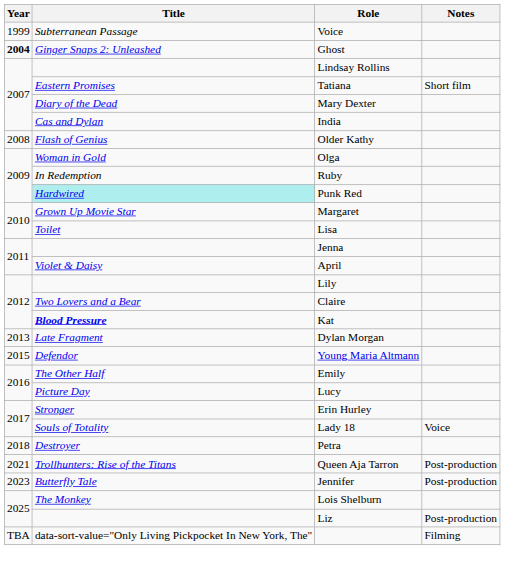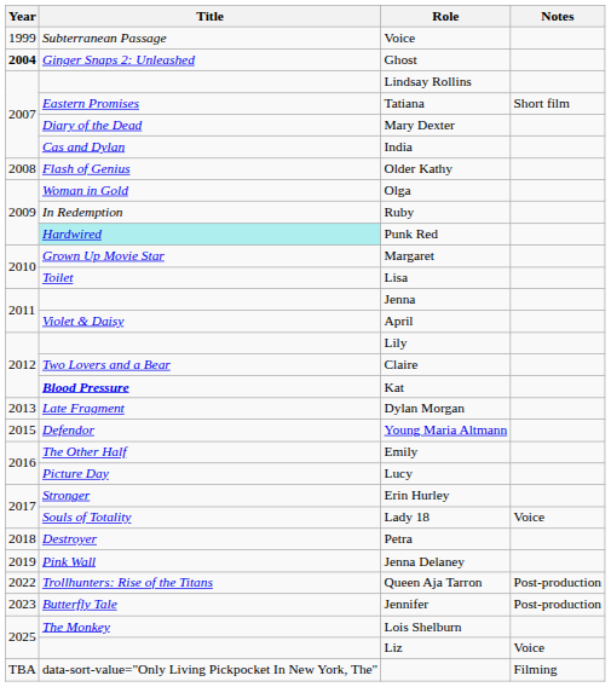+ row: 2019 | Pink Wall | Jenna Delaney
Queen Aja Tarron | Year: 2021 -> 2022
Liz | Notes: Post-production -> Voice
